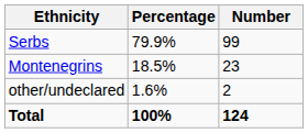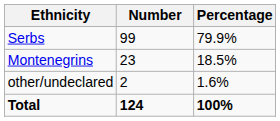columns swapped: Number <-> Percentage
